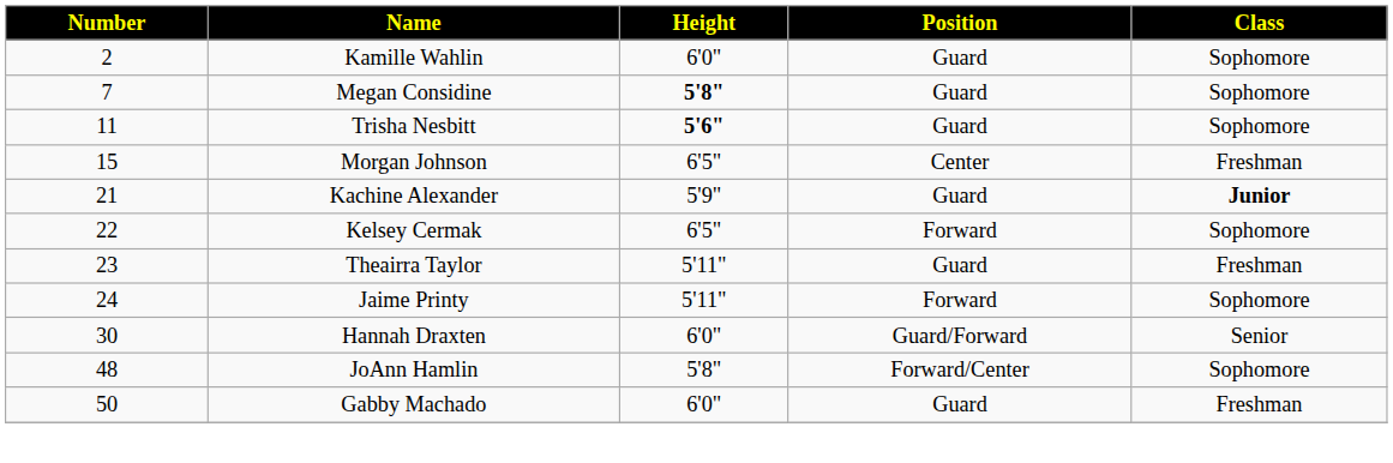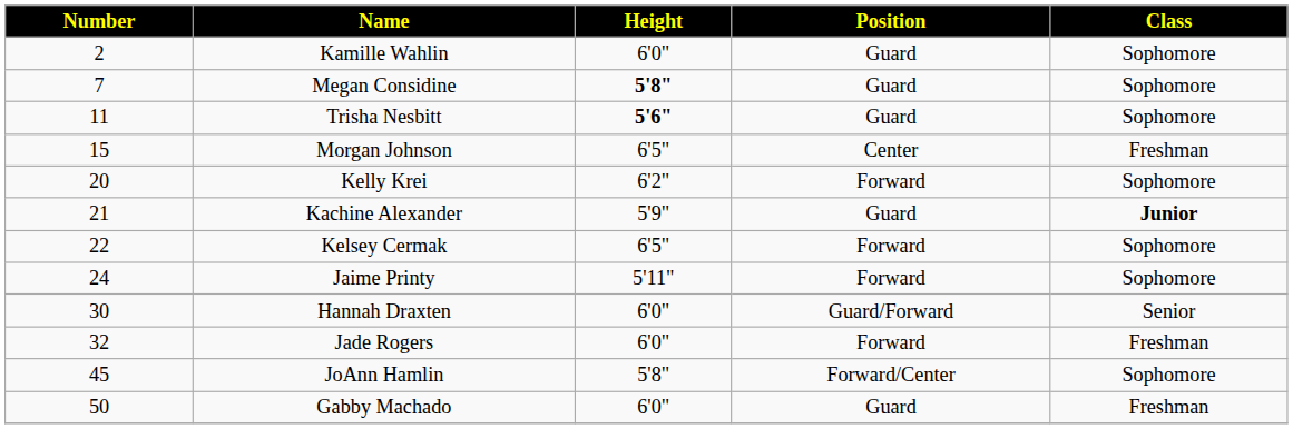+ row: 20 | Kelly Krei | 6'2" | Forward | Sophomore
- row: 23 | Theairra Taylor | 5'11" | Guard | Freshman
+ row: 32 | Jade Rogers | 6'0" | Forward | Freshman
JoAnn Hamlin | Number: 48 -> 45
